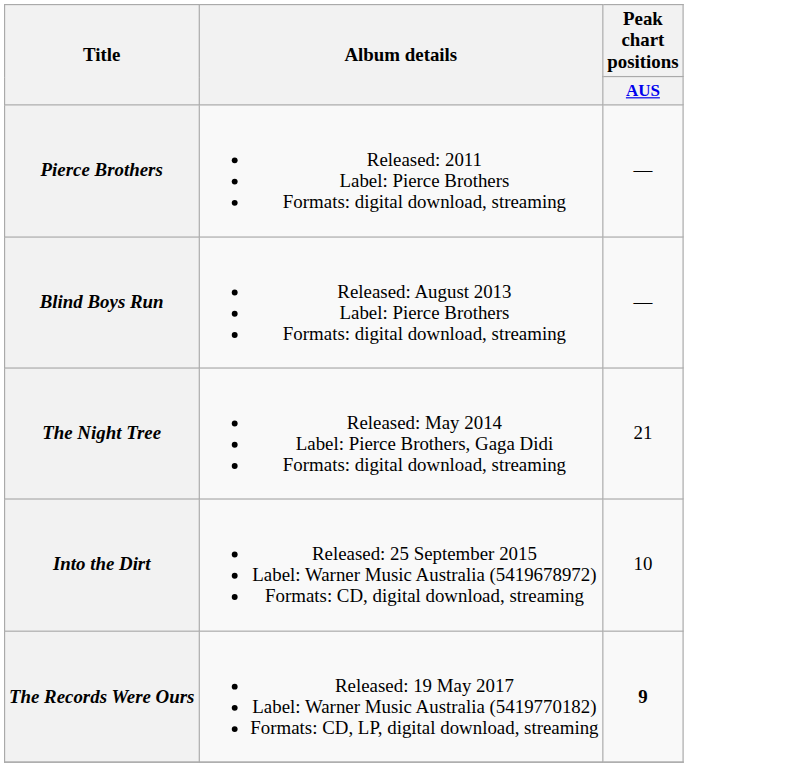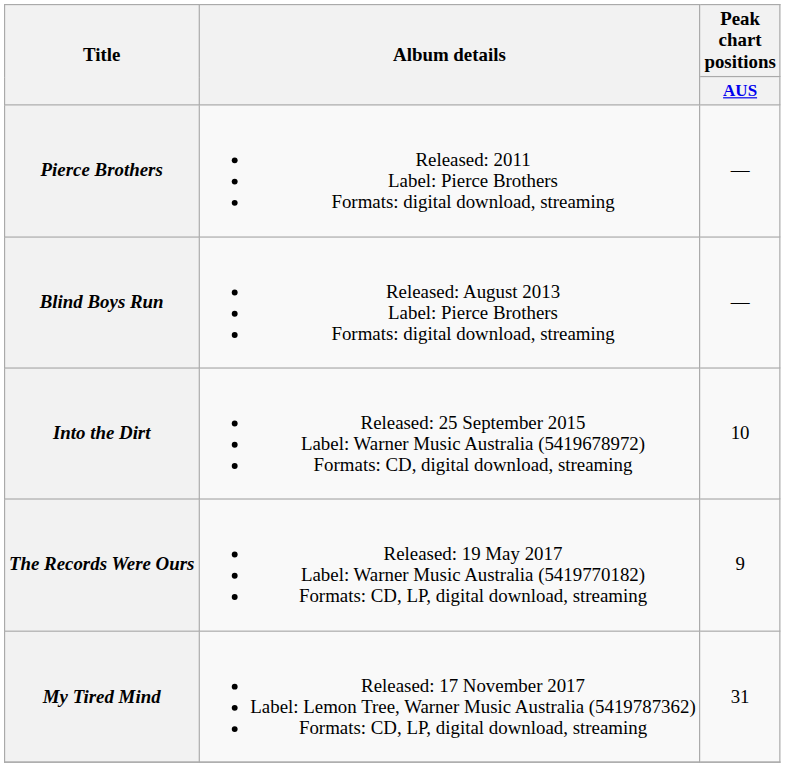- row: The Night Tree | Released: May 2014 Label: Pierce Brothers, Gaga Didi Formats: digital download, streaming | 21
The Records Were Ours | Peak chart positions / AUS: bold -> normal
+ row: My Tired Mind | Released: 17 November 2017 Label: Lemon Tree, Warner Music Australia (5419787362) Formats: CD, LP, digital download, streaming | 31
